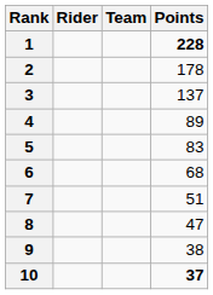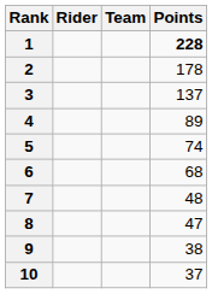5 | Points: 83 -> 74
7 | Points: 51 -> 48
10 | Points: bold -> normal
